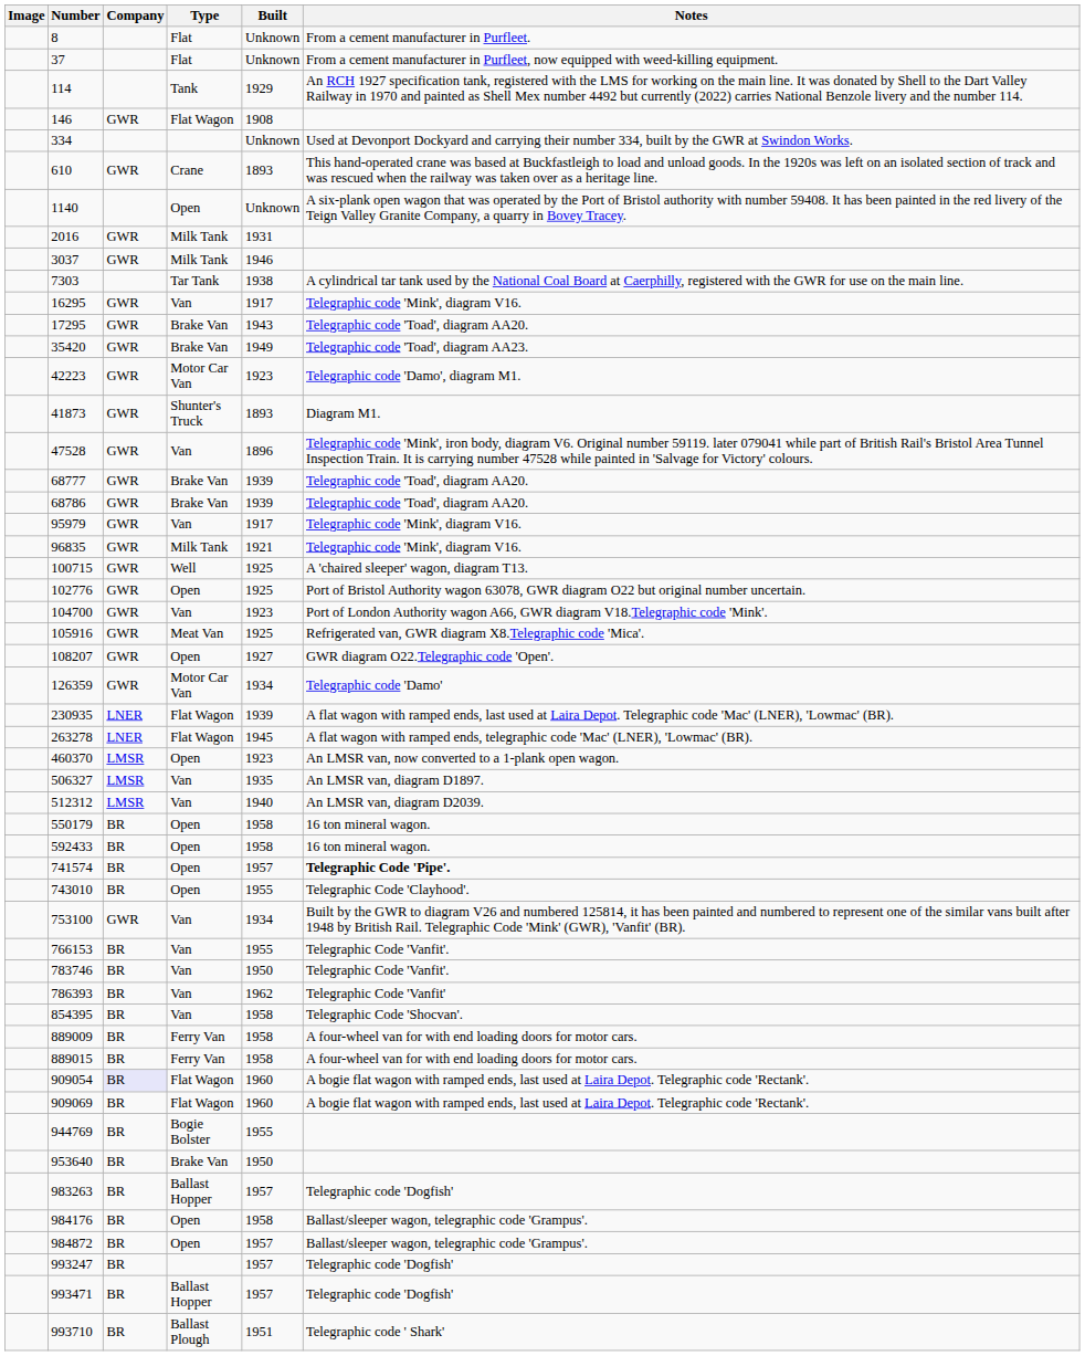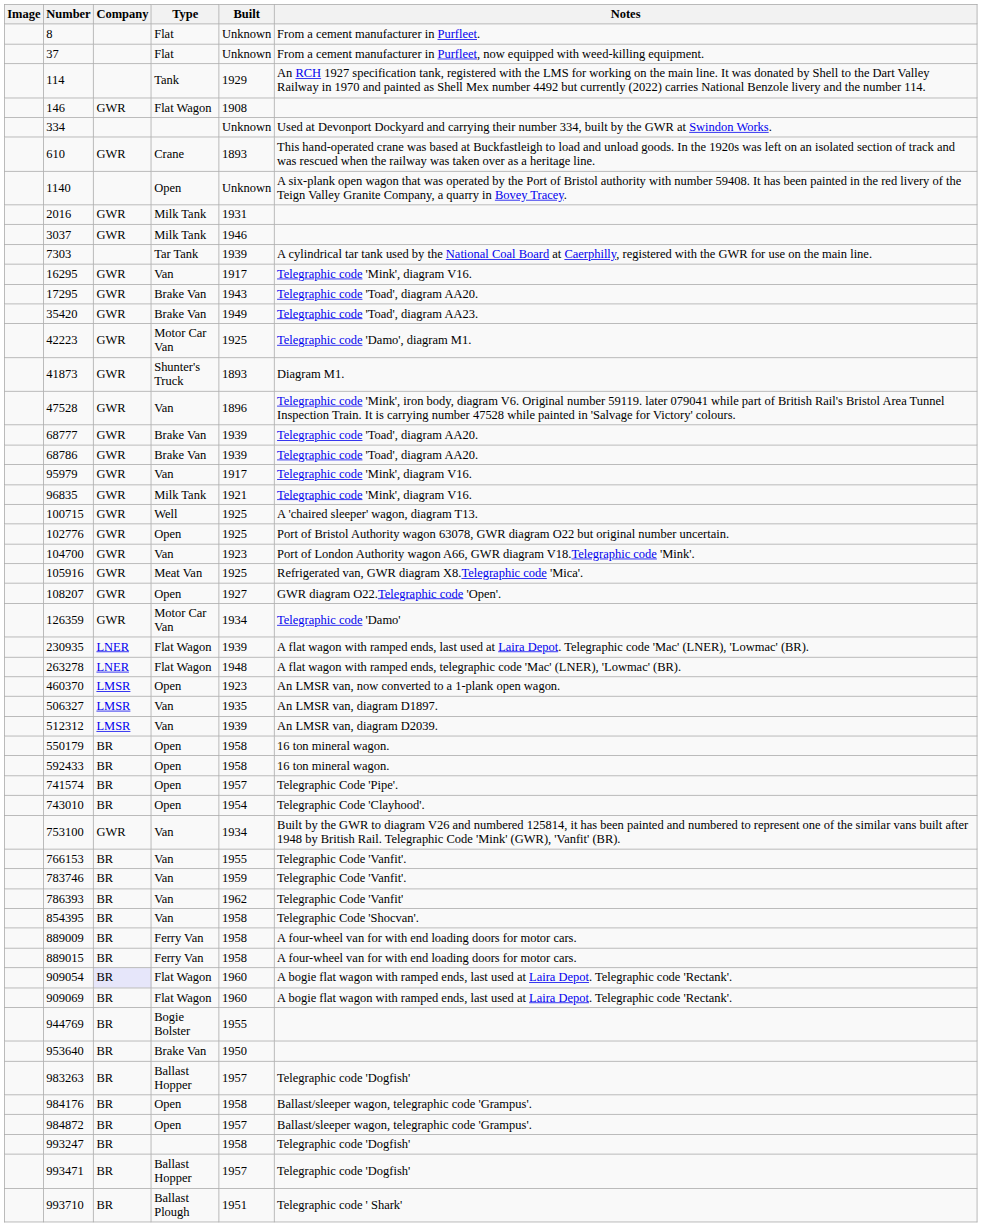7303 | Built: 1938 -> 1939
42223 | Built: 1923 -> 1925
263278 | Built: 1945 -> 1948
512312 | Built: 1940 -> 1939
741574 | Notes: bold -> normal
743010 | Built: 1955 -> 1954
783746 | Built: 1950 -> 1959
993247 | Built: 1957 -> 1958
